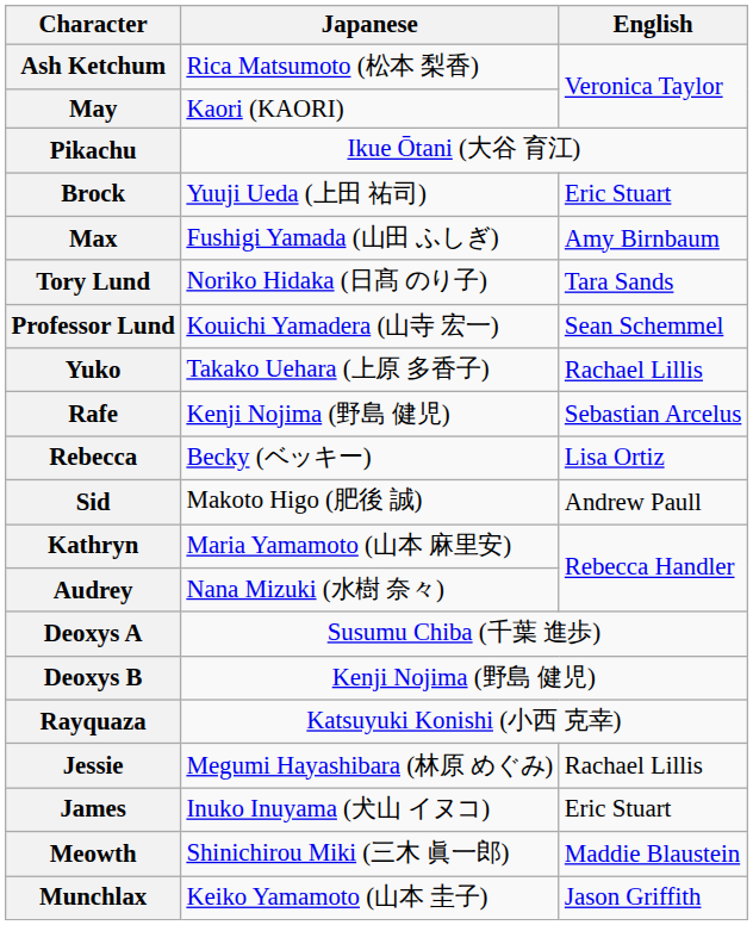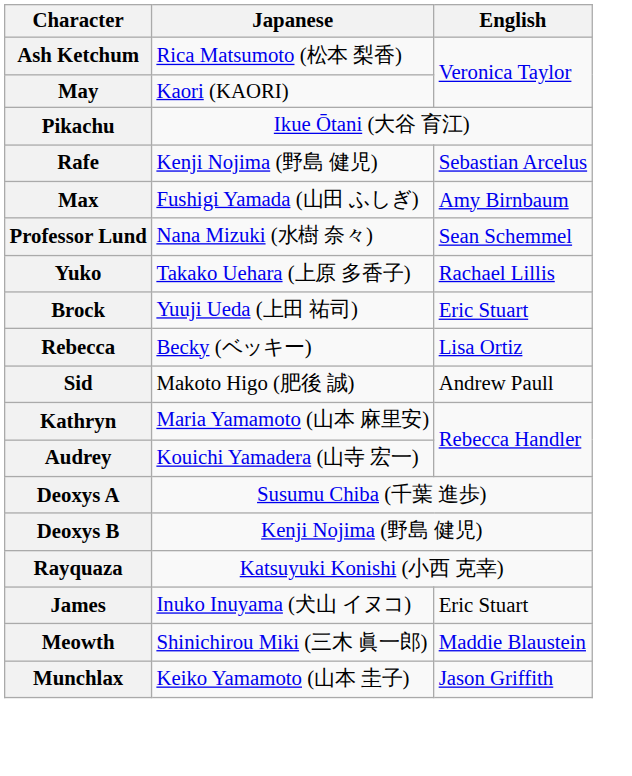rows swapped: Brock <-> Rafe
- row: Tory Lund | Noriko Hidaka (日髙 のり子) | Tara Sands
Professor Lund | Japanese: Kouichi Yamadera (山寺 宏一) -> Nana Mizuki (水樹 奈々)
Audrey | Japanese: Nana Mizuki (水樹 奈々) -> Kouichi Yamadera (山寺 宏一)
- row: Jessie | Megumi Hayashibara (林原 めぐみ) | Rachael Lillis
